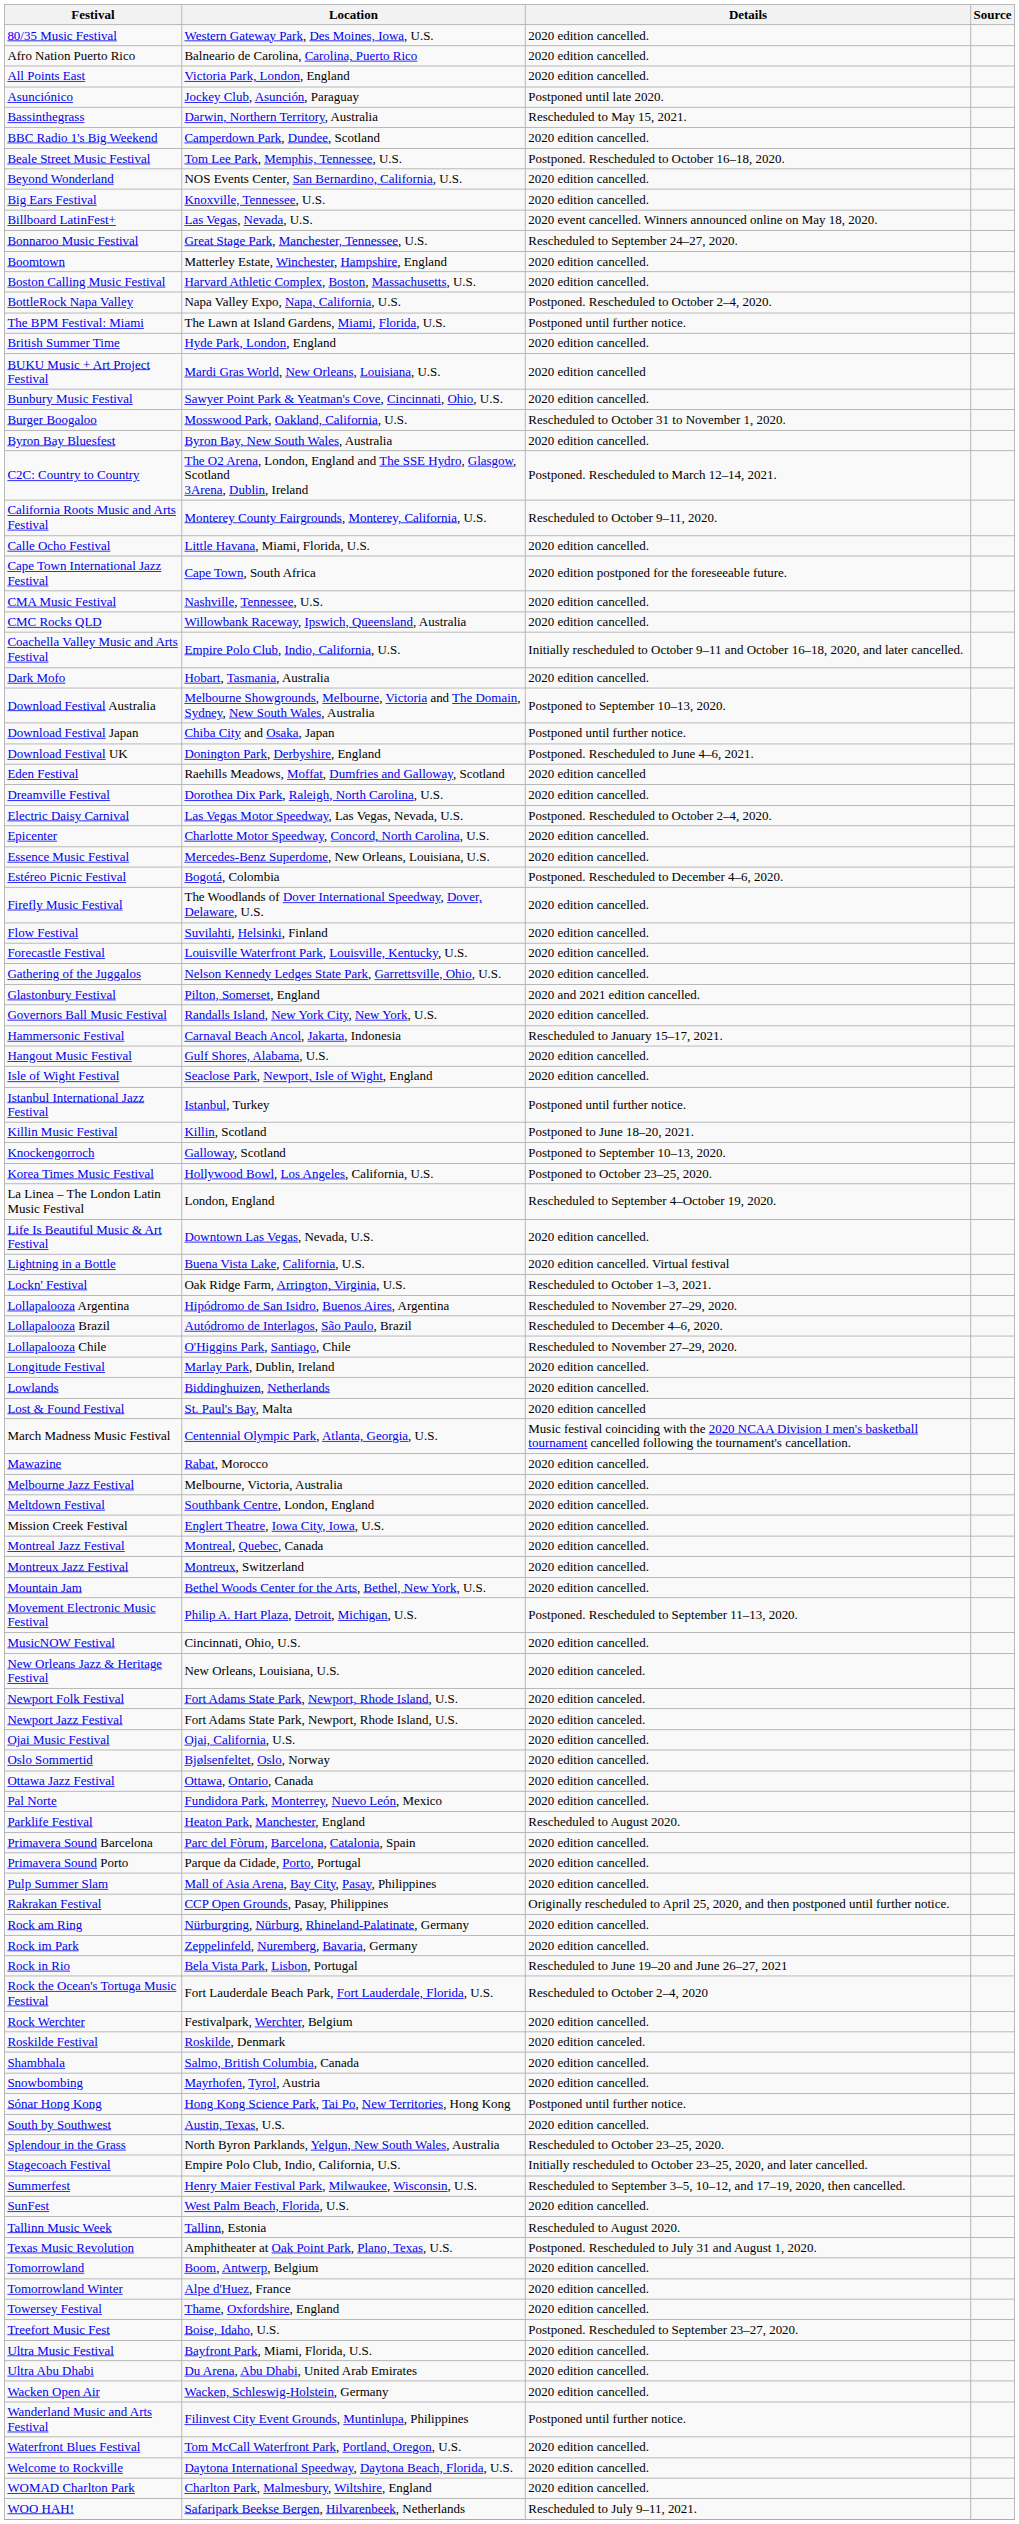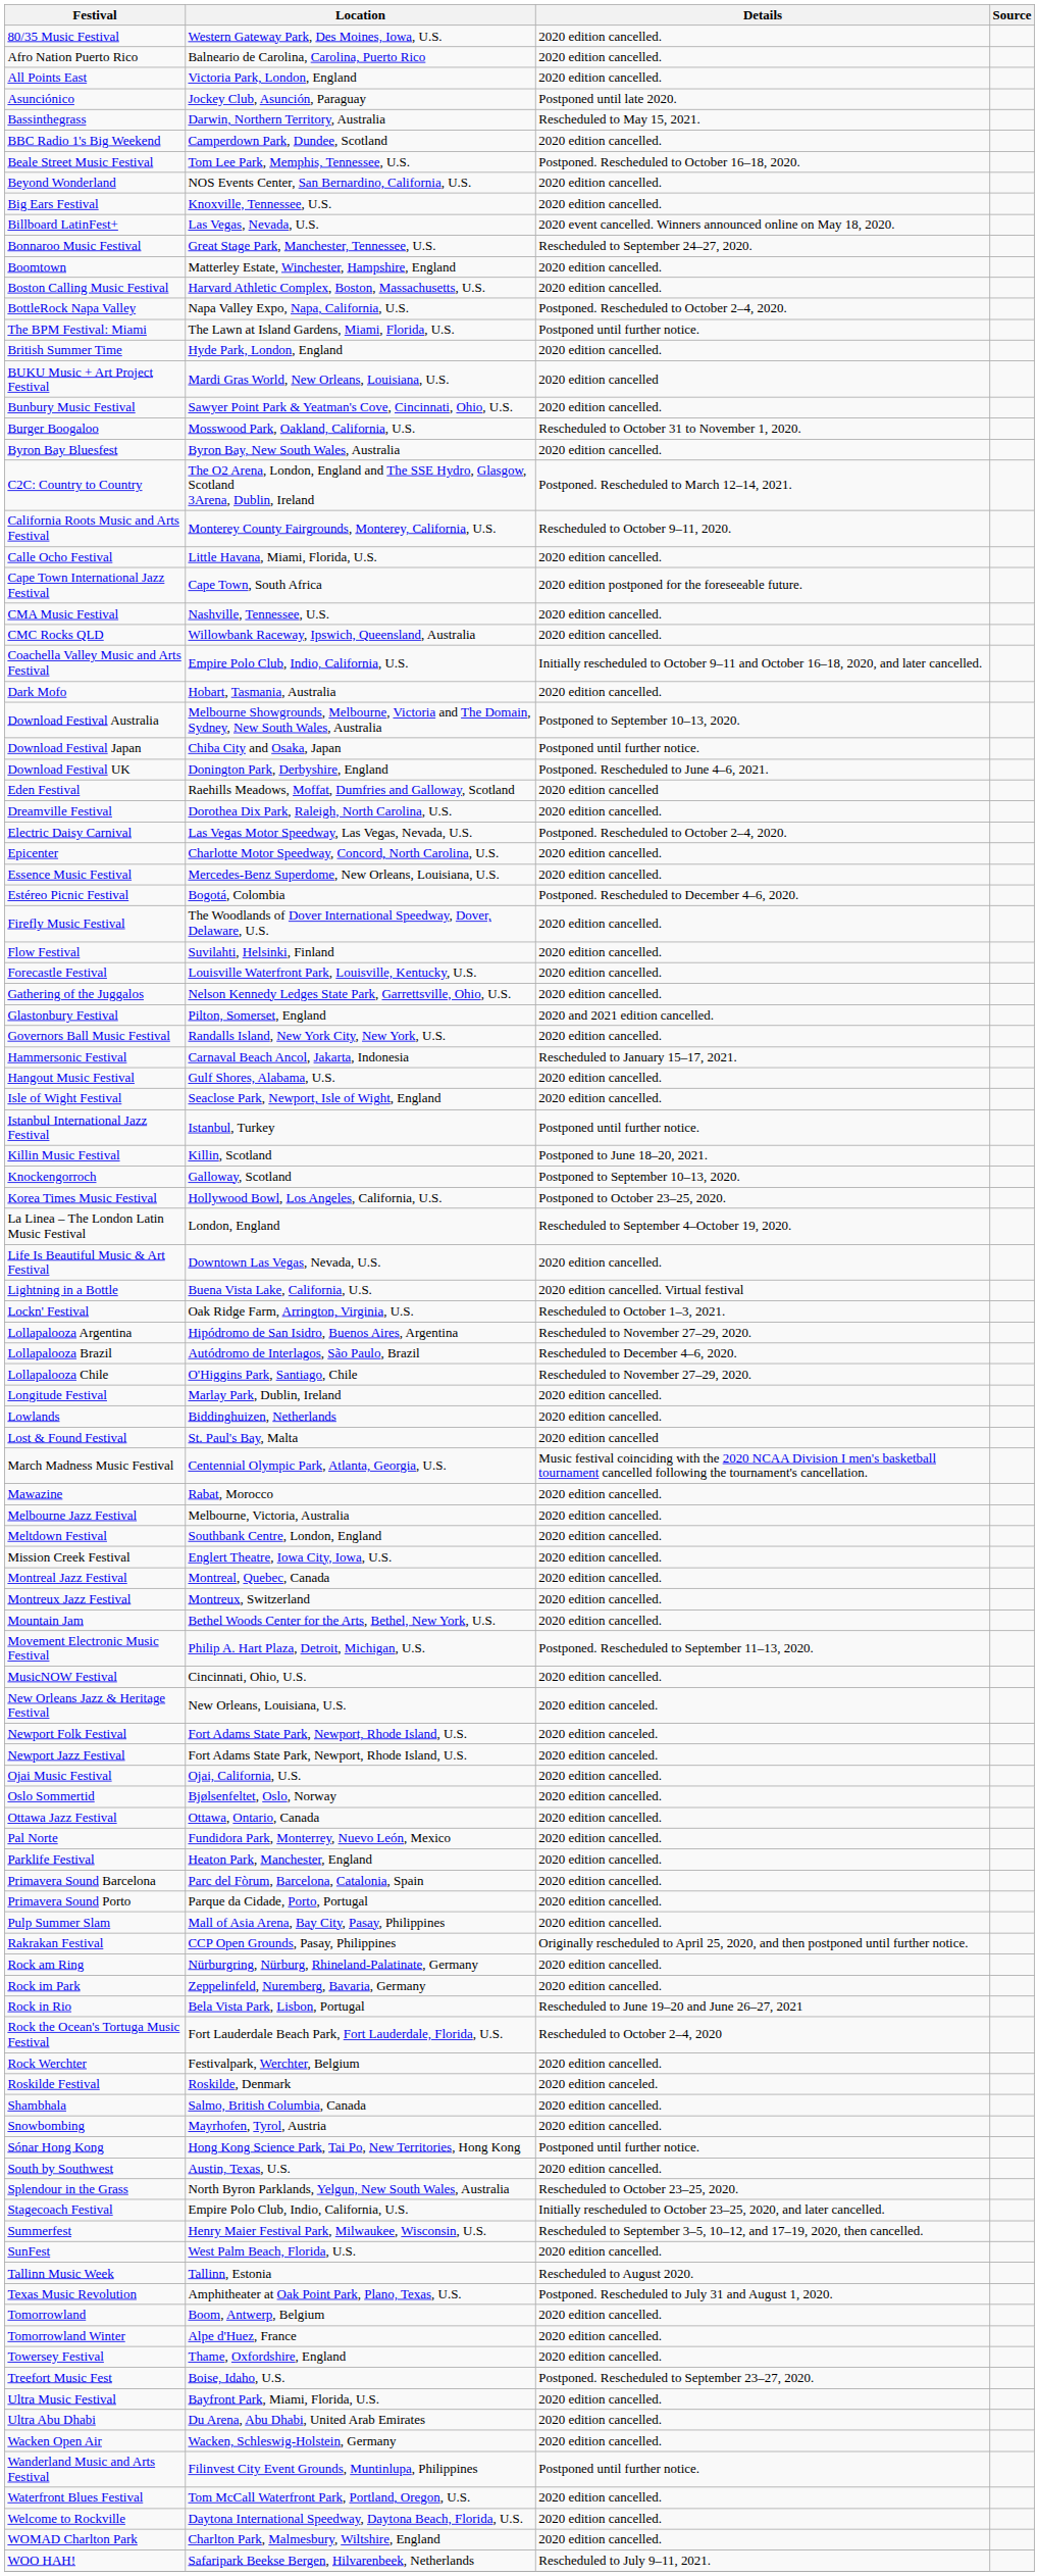Parklife Festival | Details: Rescheduled to August 2020. -> 2020 edition cancelled.
